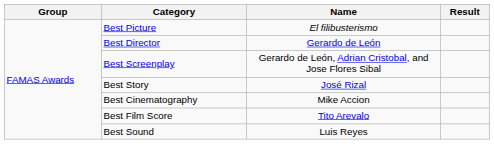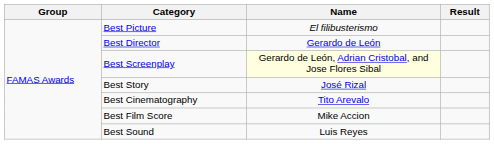Best Screenplay | Name: no background -> lightyellow background
Best Cinematography | Name: Mike Accion -> Tito Arevalo
Best Film Score | Name: Tito Arevalo -> Mike Accion
